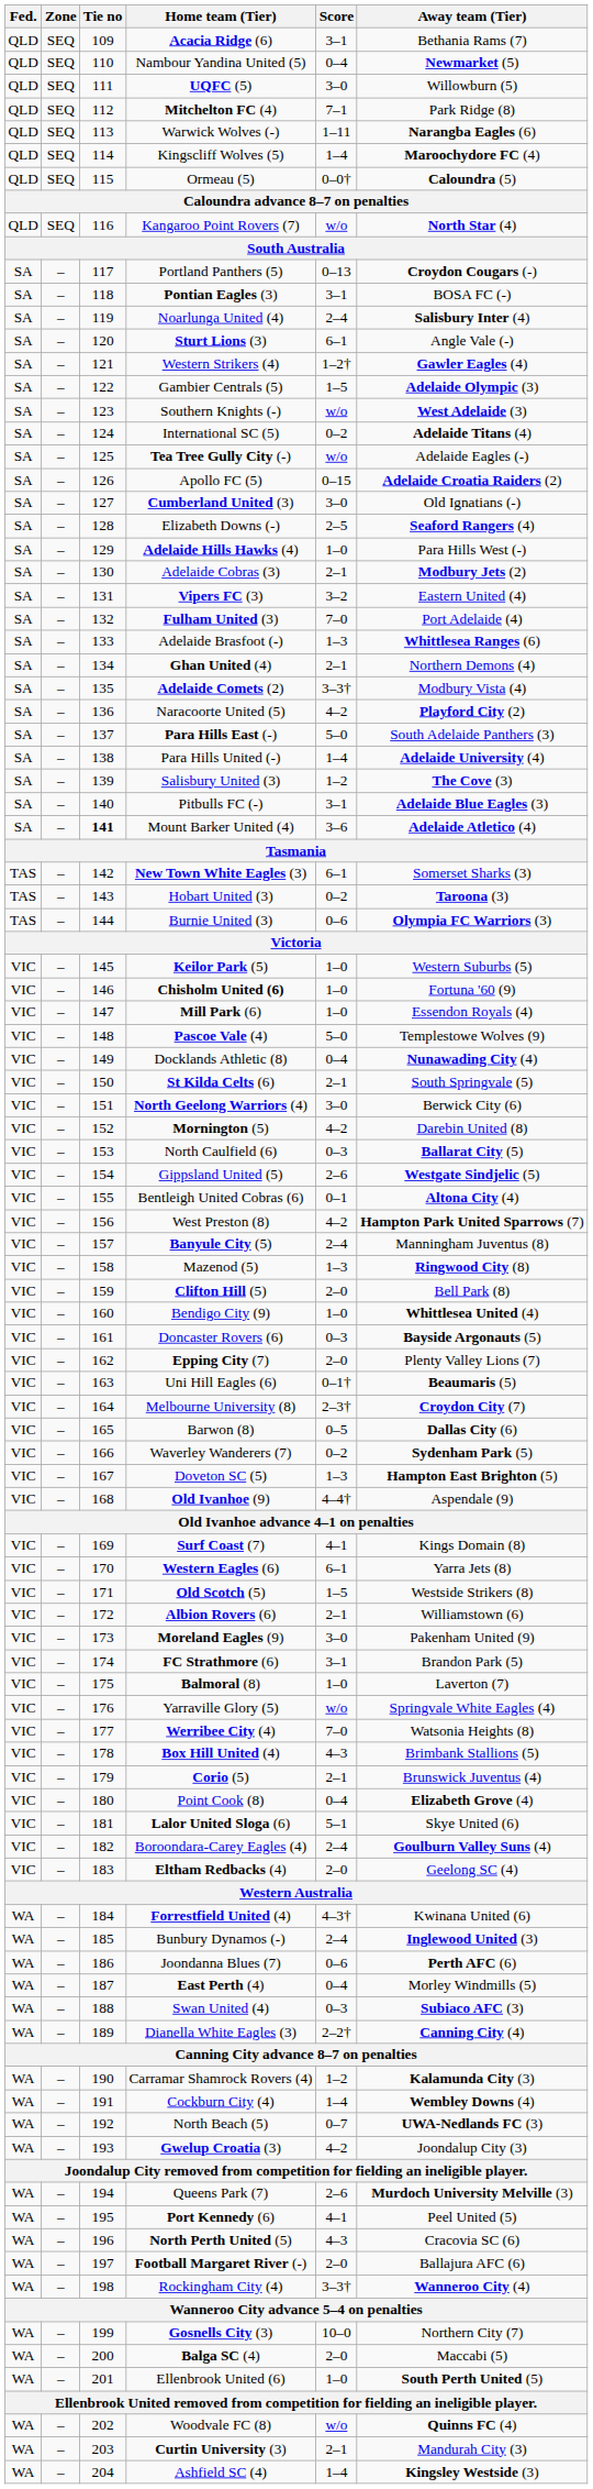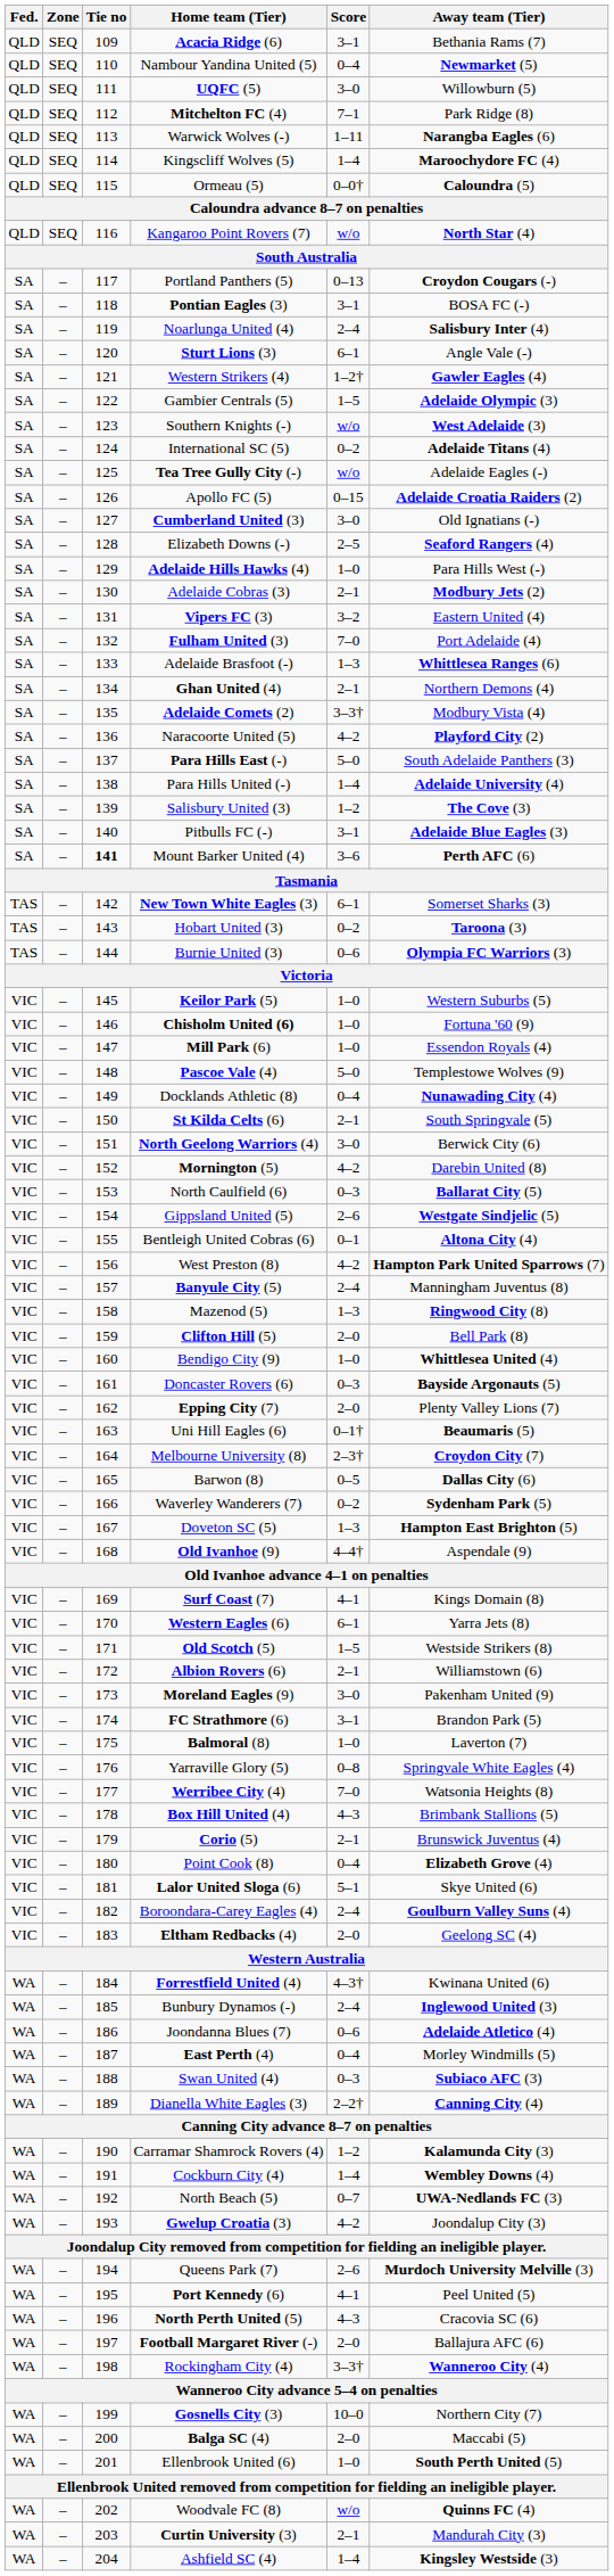Mount Barker United (4) | Away team (Tier): Adelaide Atletico (4) -> Perth AFC (6)
Yarraville Glory (5) | Score: w/o -> 0–8
Joondanna Blues (7) | Away team (Tier): Perth AFC (6) -> Adelaide Atletico (4)
